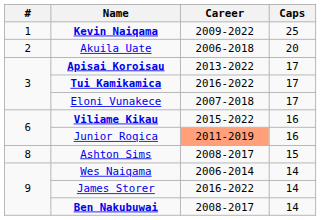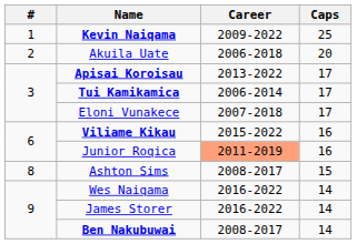Tui Kamikamica | Career: 2016-2022 -> 2006-2014
Wes Naiqama | Career: 2006-2014 -> 2016-2022
